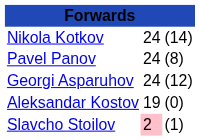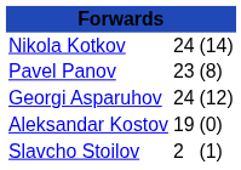Pavel Panov | column 2: 24 -> 23
Slavcho Stoilov | column 2: pink background -> no background
